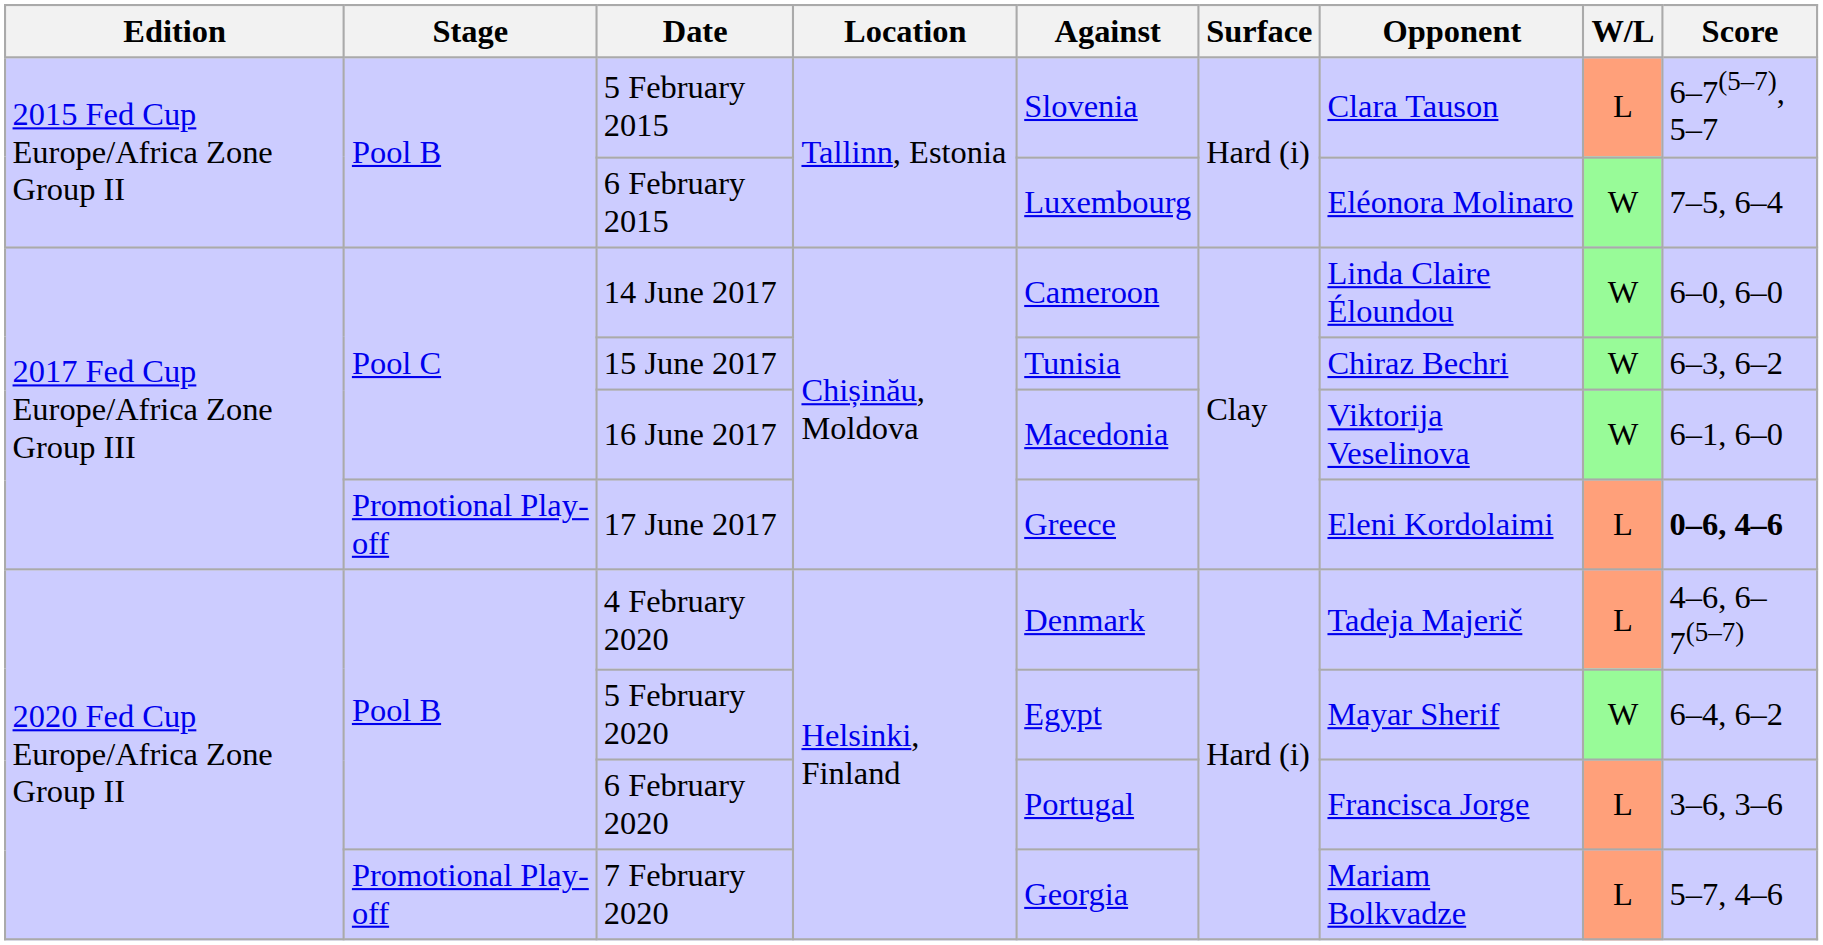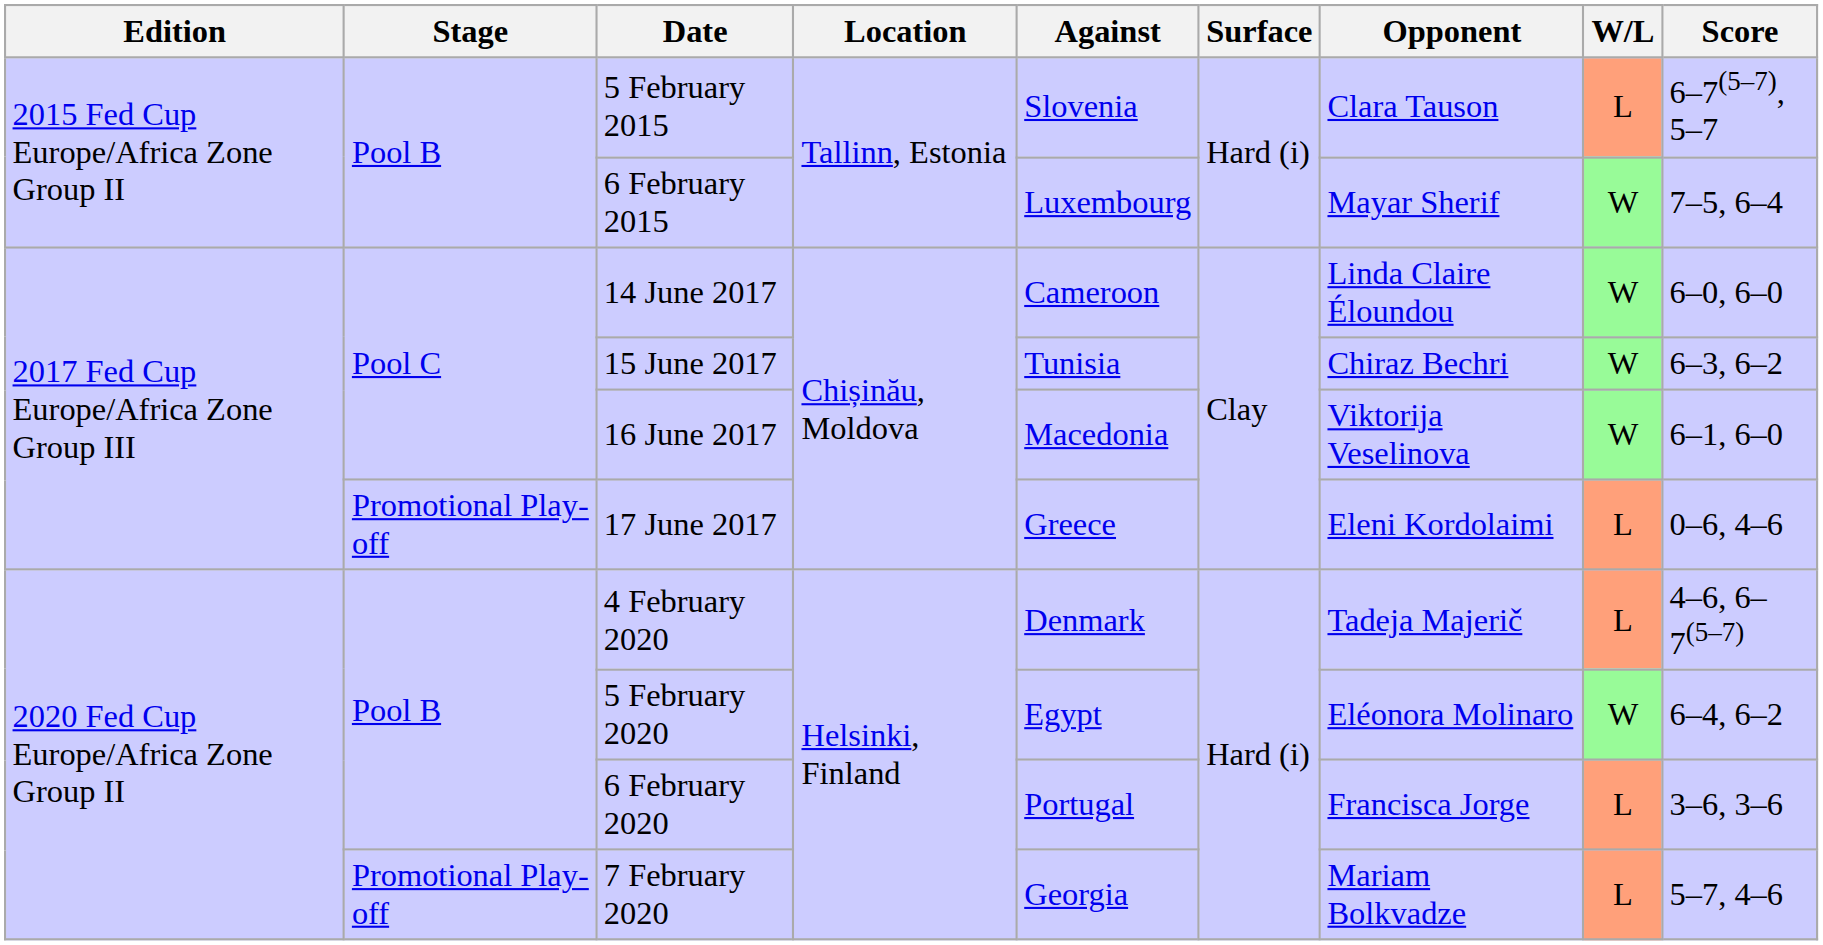6 February 2015 | Opponent: Eléonora Molinaro -> Mayar Sherif
17 June 2017 | Score: bold -> normal
5 February 2020 | Opponent: Mayar Sherif -> Eléonora Molinaro
